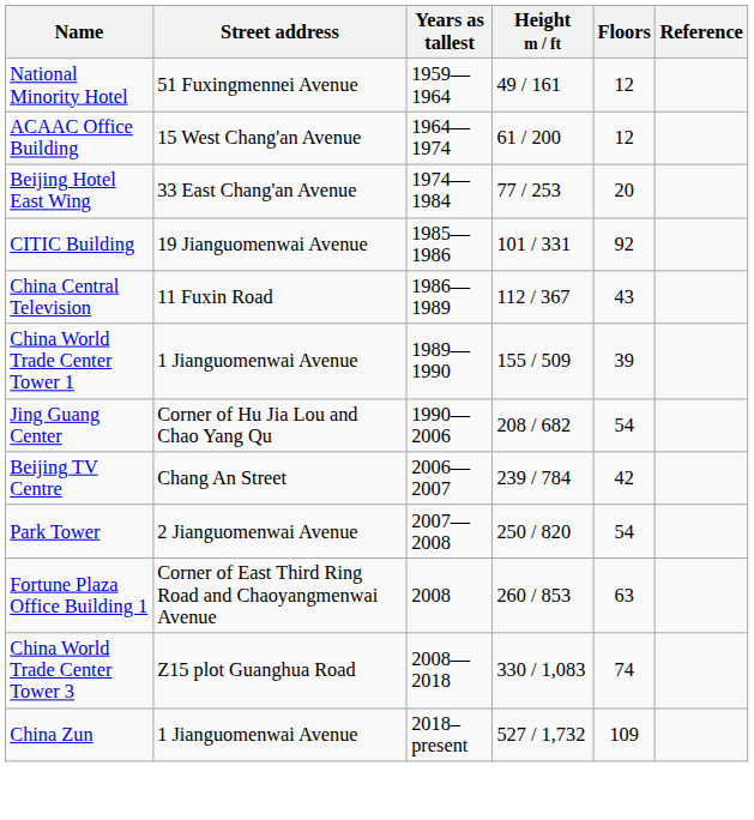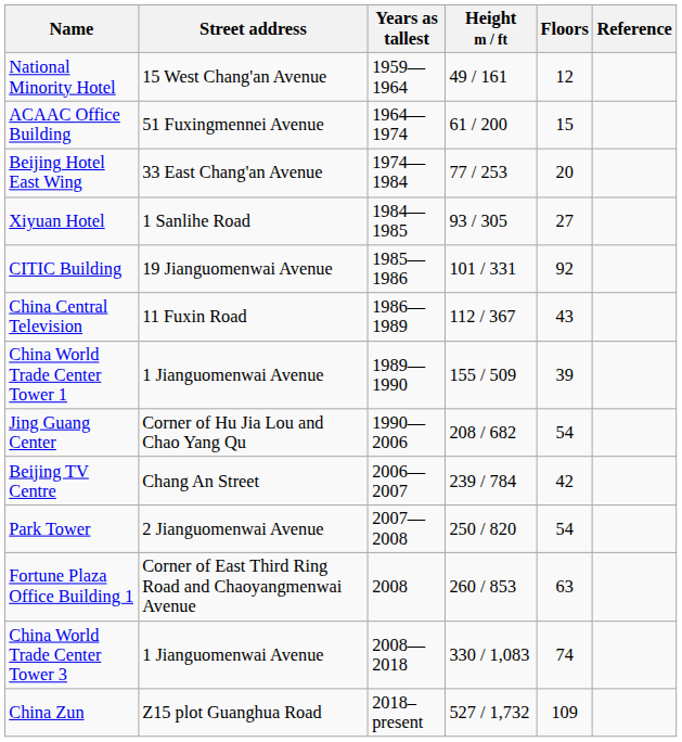National Minority Hotel | Street address: 51 Fuxingmennei Avenue -> 15 West Chang'an Avenue
ACAAC Office Building | Street address: 15 West Chang'an Avenue -> 51 Fuxingmennei Avenue
ACAAC Office Building | Floors: 12 -> 15
+ row: Xiyuan Hotel | 1 Sanlihe Road | 1984—1985 | 93 / 305 | 27
China World Trade Center Tower 3 | Street address: Z15 plot Guanghua Road -> 1 Jianguomenwai Avenue
China Zun | Street address: 1 Jianguomenwai Avenue -> Z15 plot Guanghua Road
